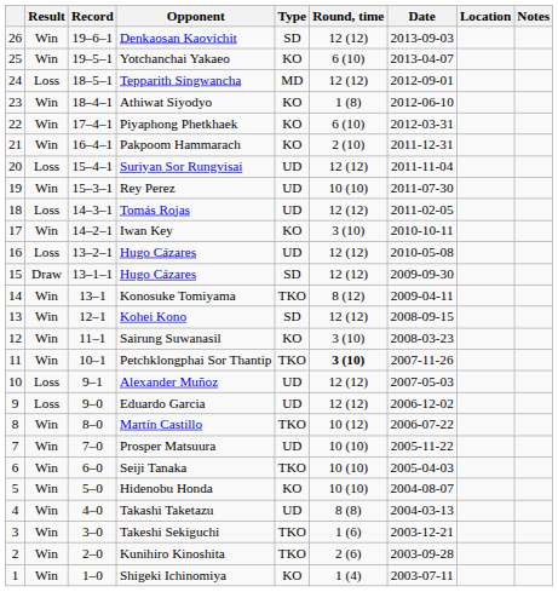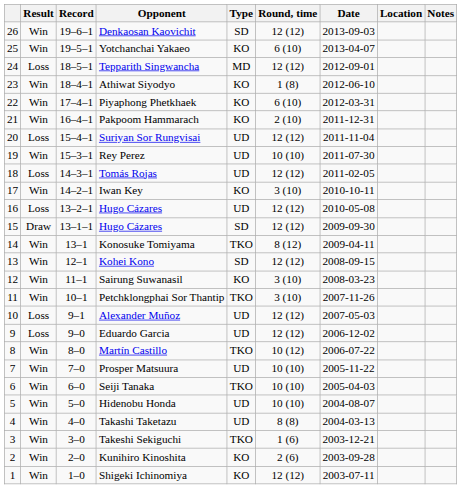Petchklongphai Sor Thantip | Round, time: bold -> normal
Hidenobu Honda | Type: KO -> UD
Kunihiro Kinoshita | Type: TKO -> KO
Shigeki Ichinomiya | Round, time: 1 (4) -> 12 (12)
